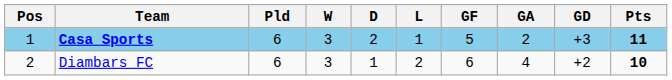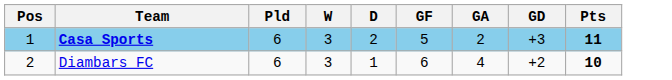- column: L | 1 | 2
